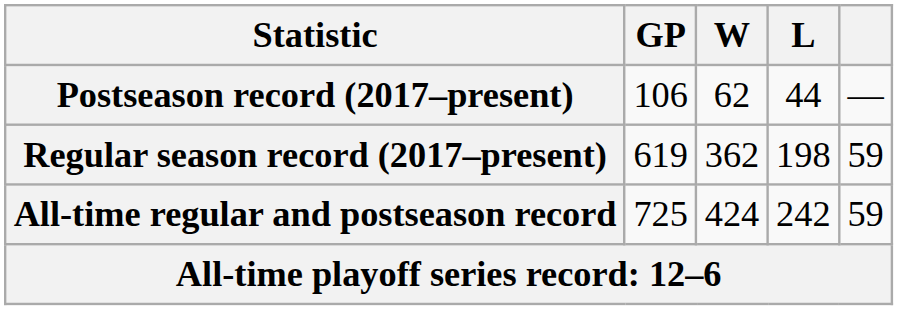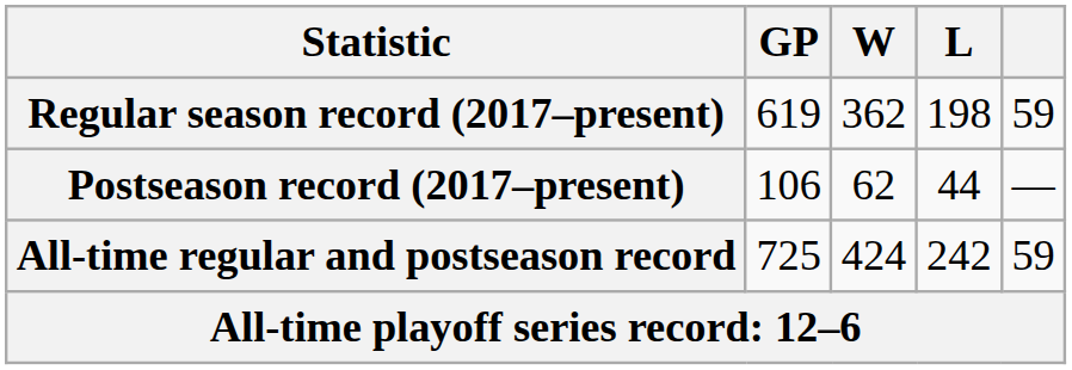rows swapped: Regular season record (2017–present) <-> Postseason record (2017–present)
